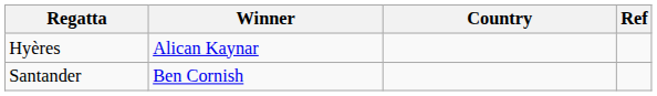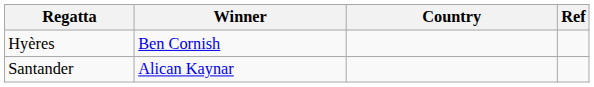Hyères | Winner: Alican Kaynar -> Ben Cornish
Santander | Winner: Ben Cornish -> Alican Kaynar
